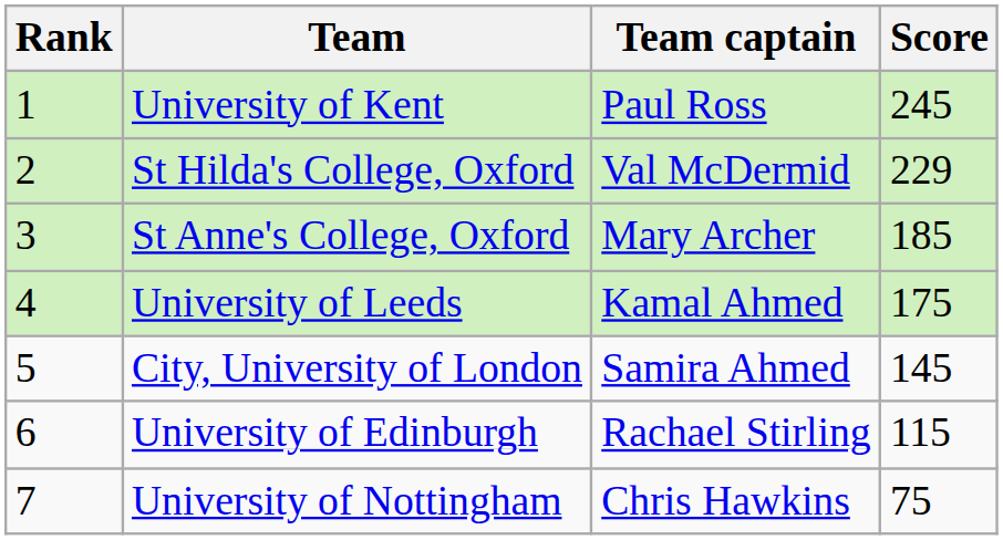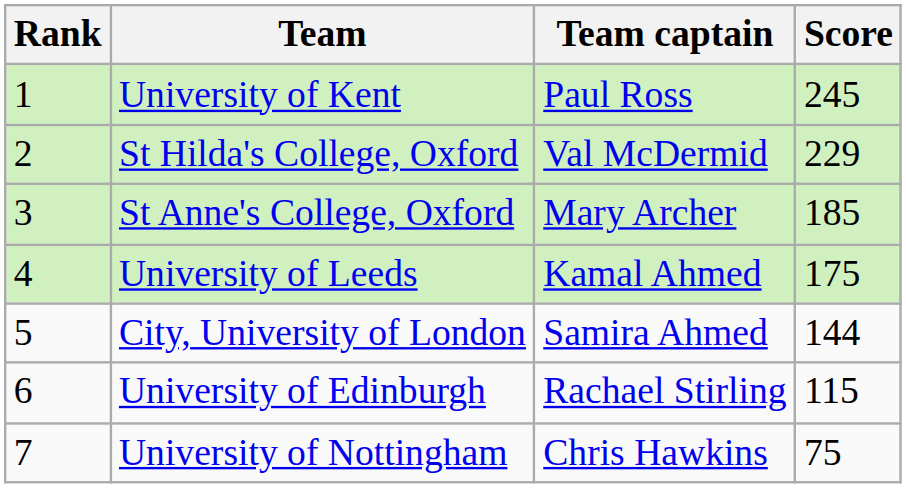City, University of London | Score: 145 -> 144
